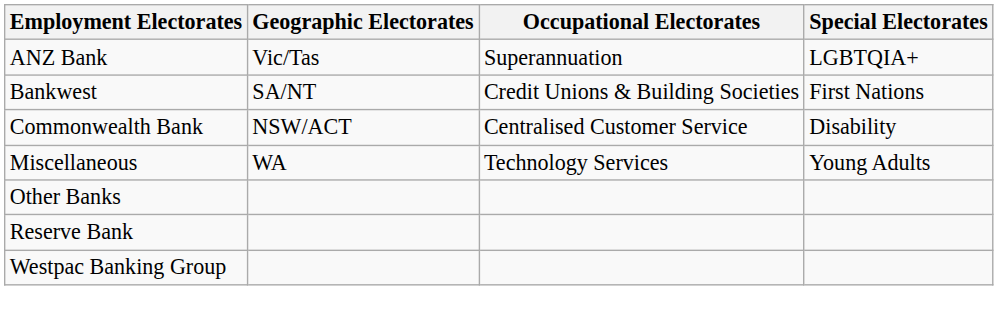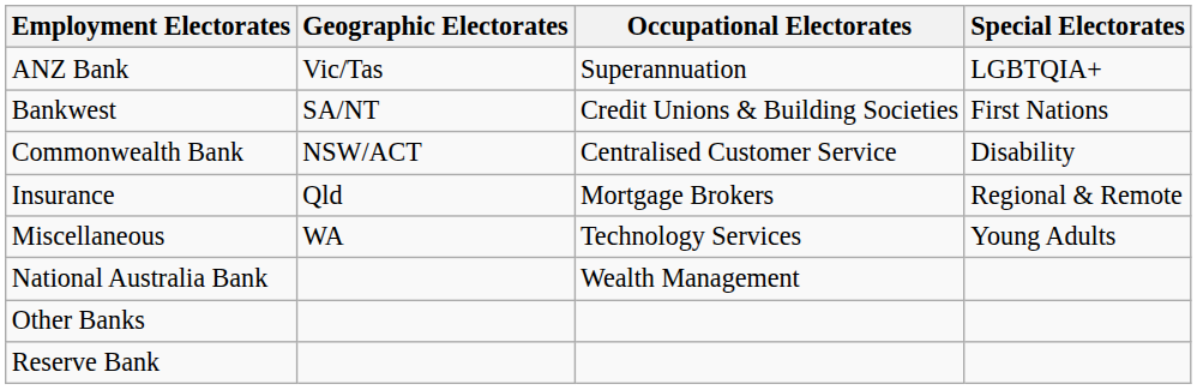+ row: Insurance | Qld | Mortgage Brokers | Regional & Remote
+ row: National Australia Bank | Wealth Management
- row: Westpac Banking Group
